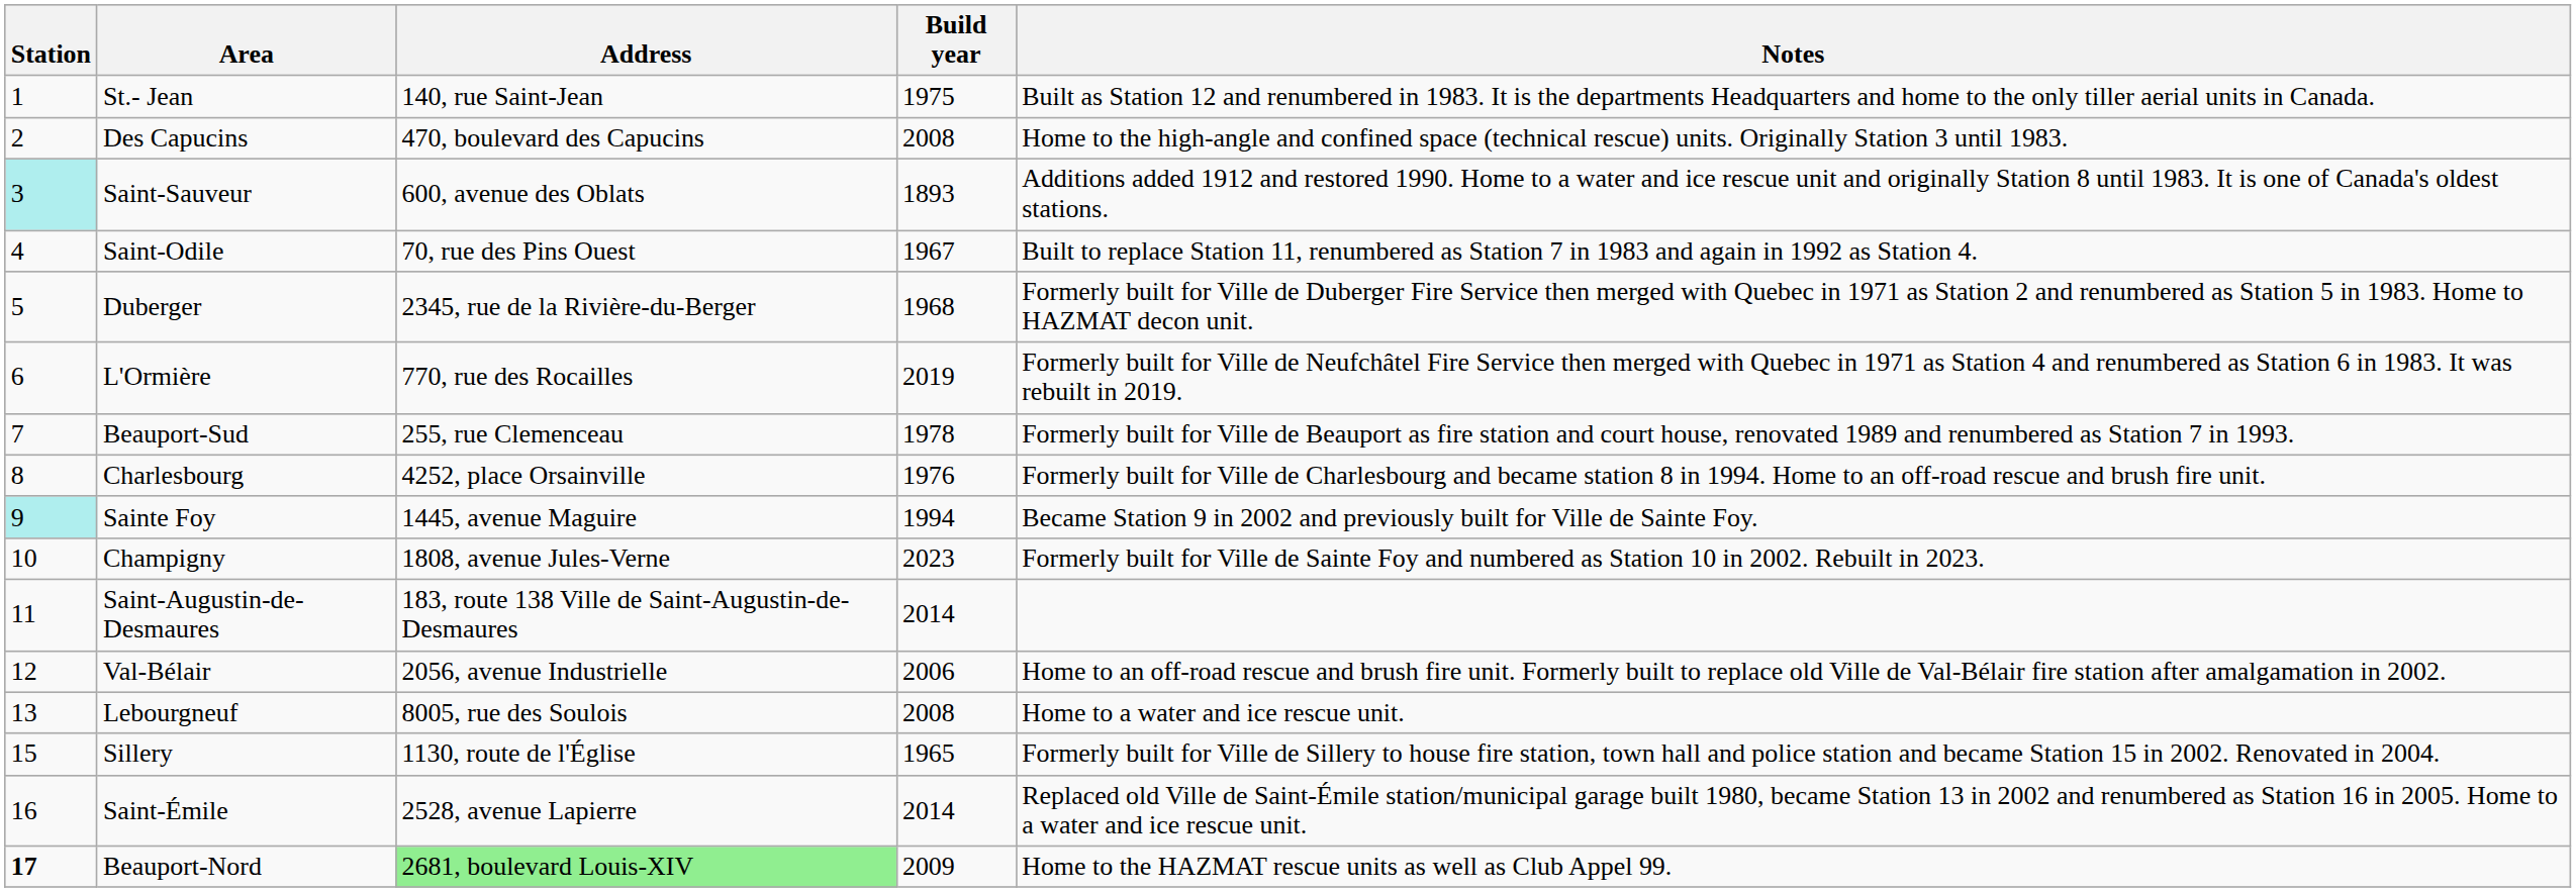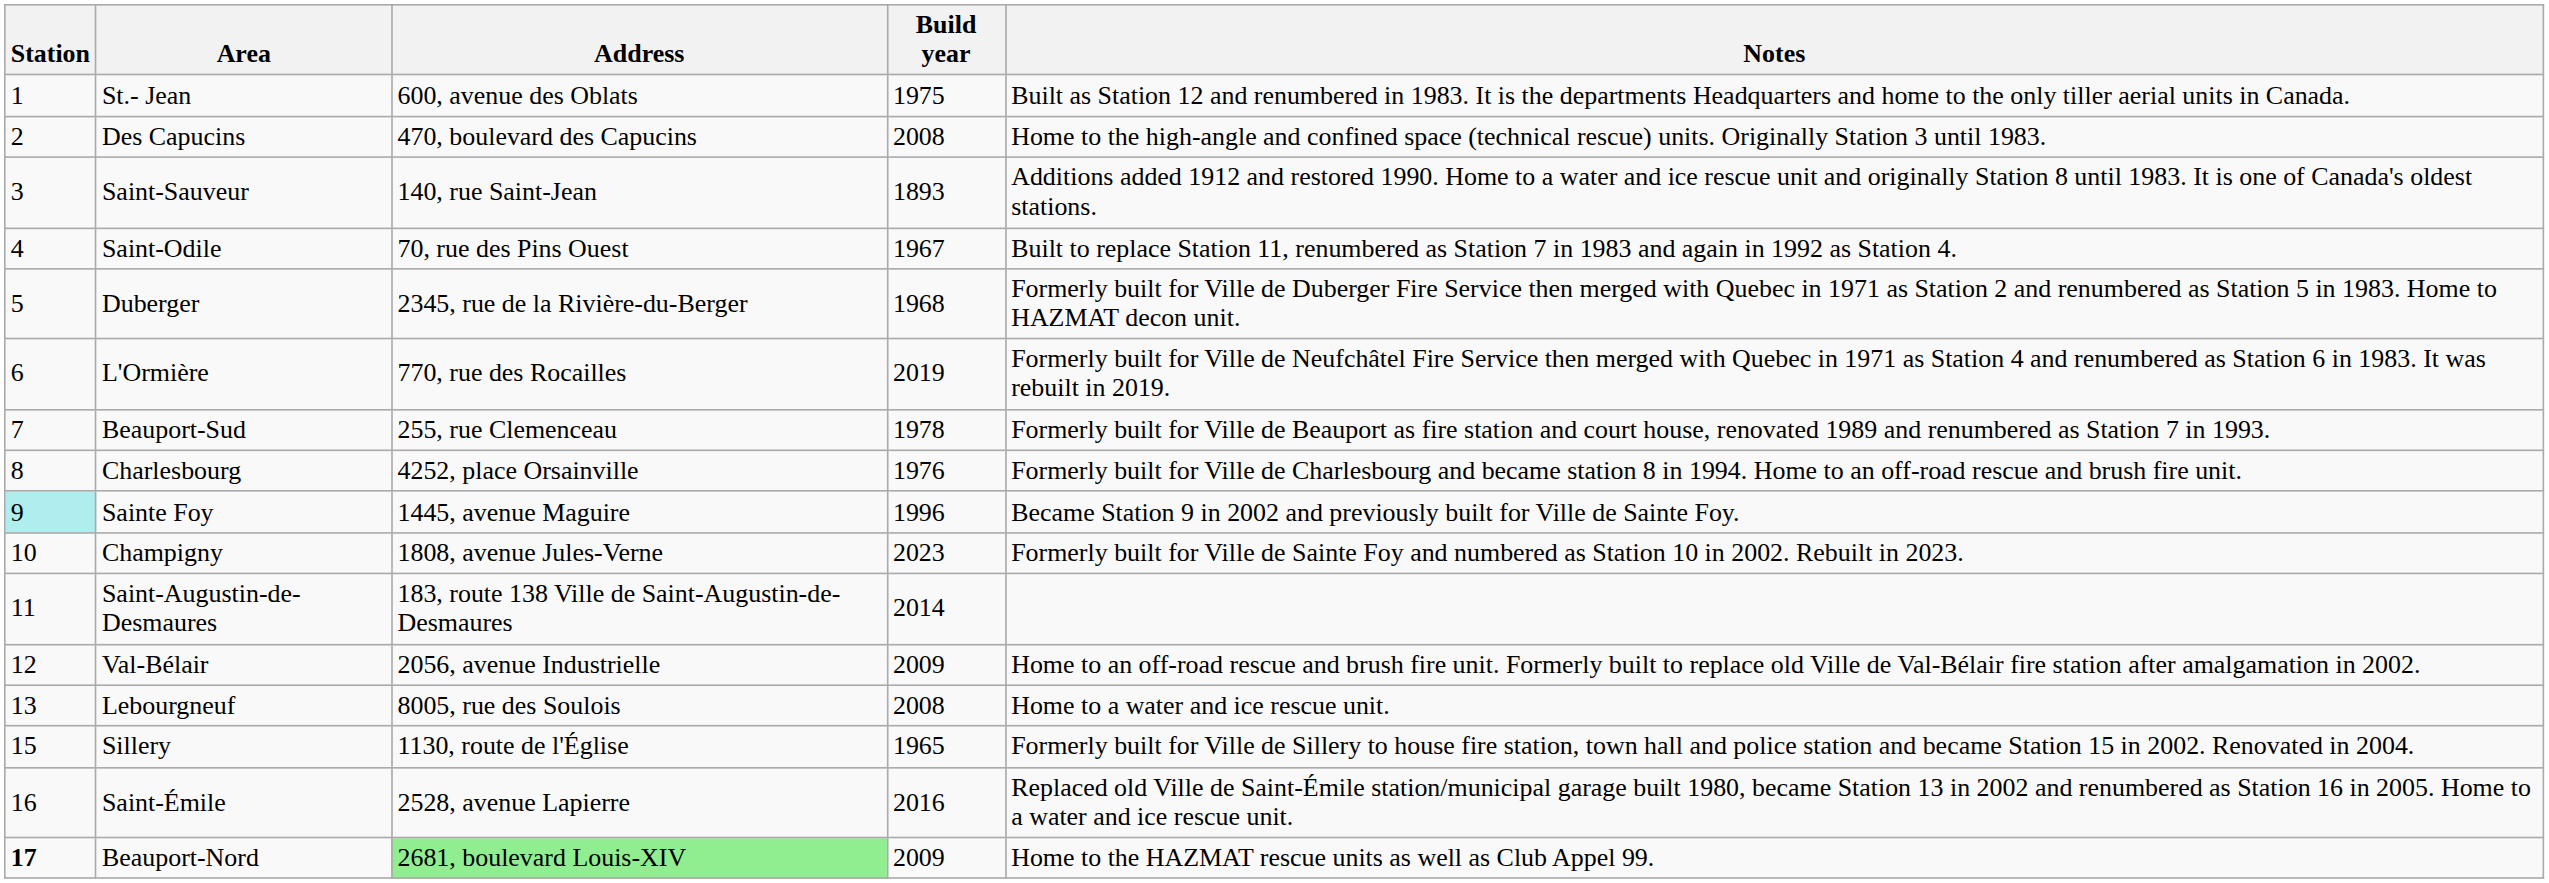St.- Jean | Address: 140, rue Saint-Jean -> 600, avenue des Oblats
Saint-Sauveur | Station: paleturquoise background -> no background
Saint-Sauveur | Address: 600, avenue des Oblats -> 140, rue Saint-Jean
Sainte Foy | Build year: 1994 -> 1996
Val-Bélair | Build year: 2006 -> 2009
Saint-Émile | Build year: 2014 -> 2016
